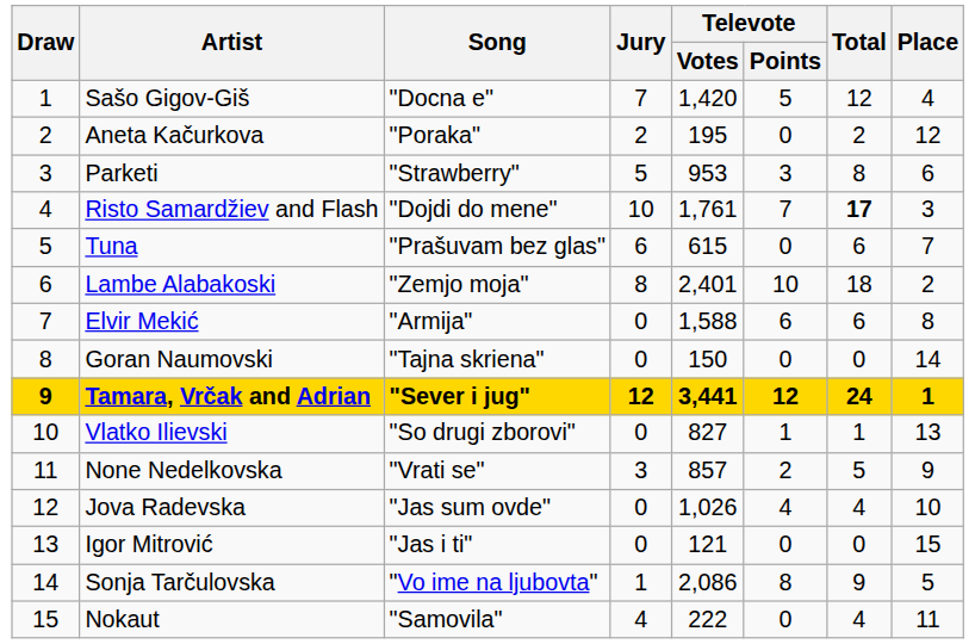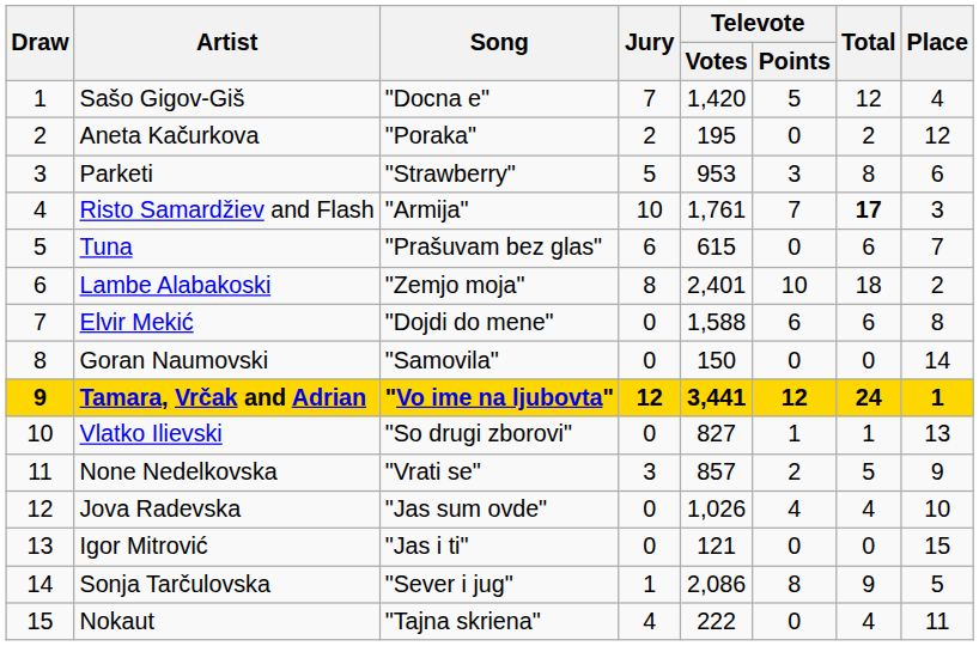Risto Samardžiev and Flash | Song: "Dojdi do mene" -> "Armija"
Elvir Mekić | Song: "Armija" -> "Dojdi do mene"
Goran Naumovski | Song: "Tajna skriena" -> "Samovila"
Tamara, Vrčak and Adrian | Song: "Sever i jug" -> "Vo ime na ljubovta"
Sonja Tarčulovska | Song: "Vo ime na ljubovta" -> "Sever i jug"
Nokaut | Song: "Samovila" -> "Tajna skriena"
